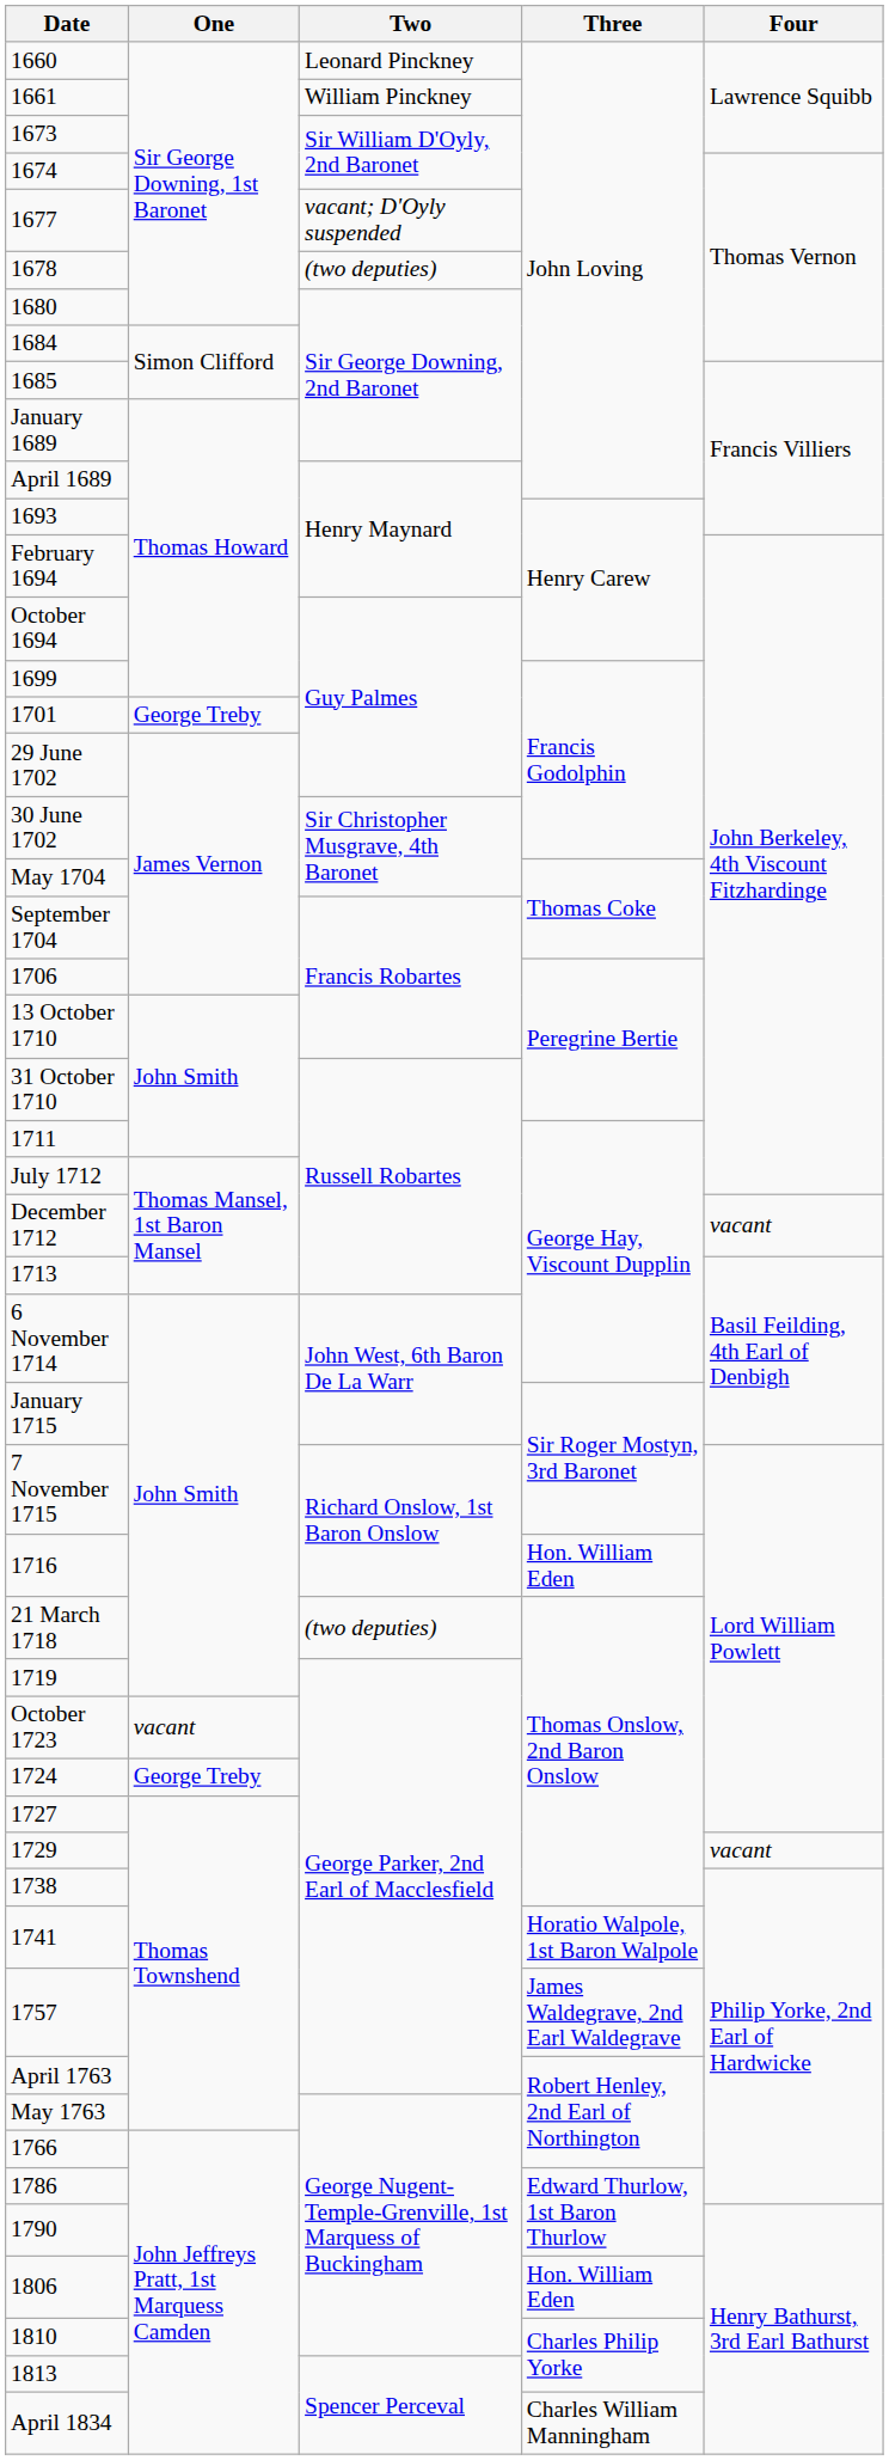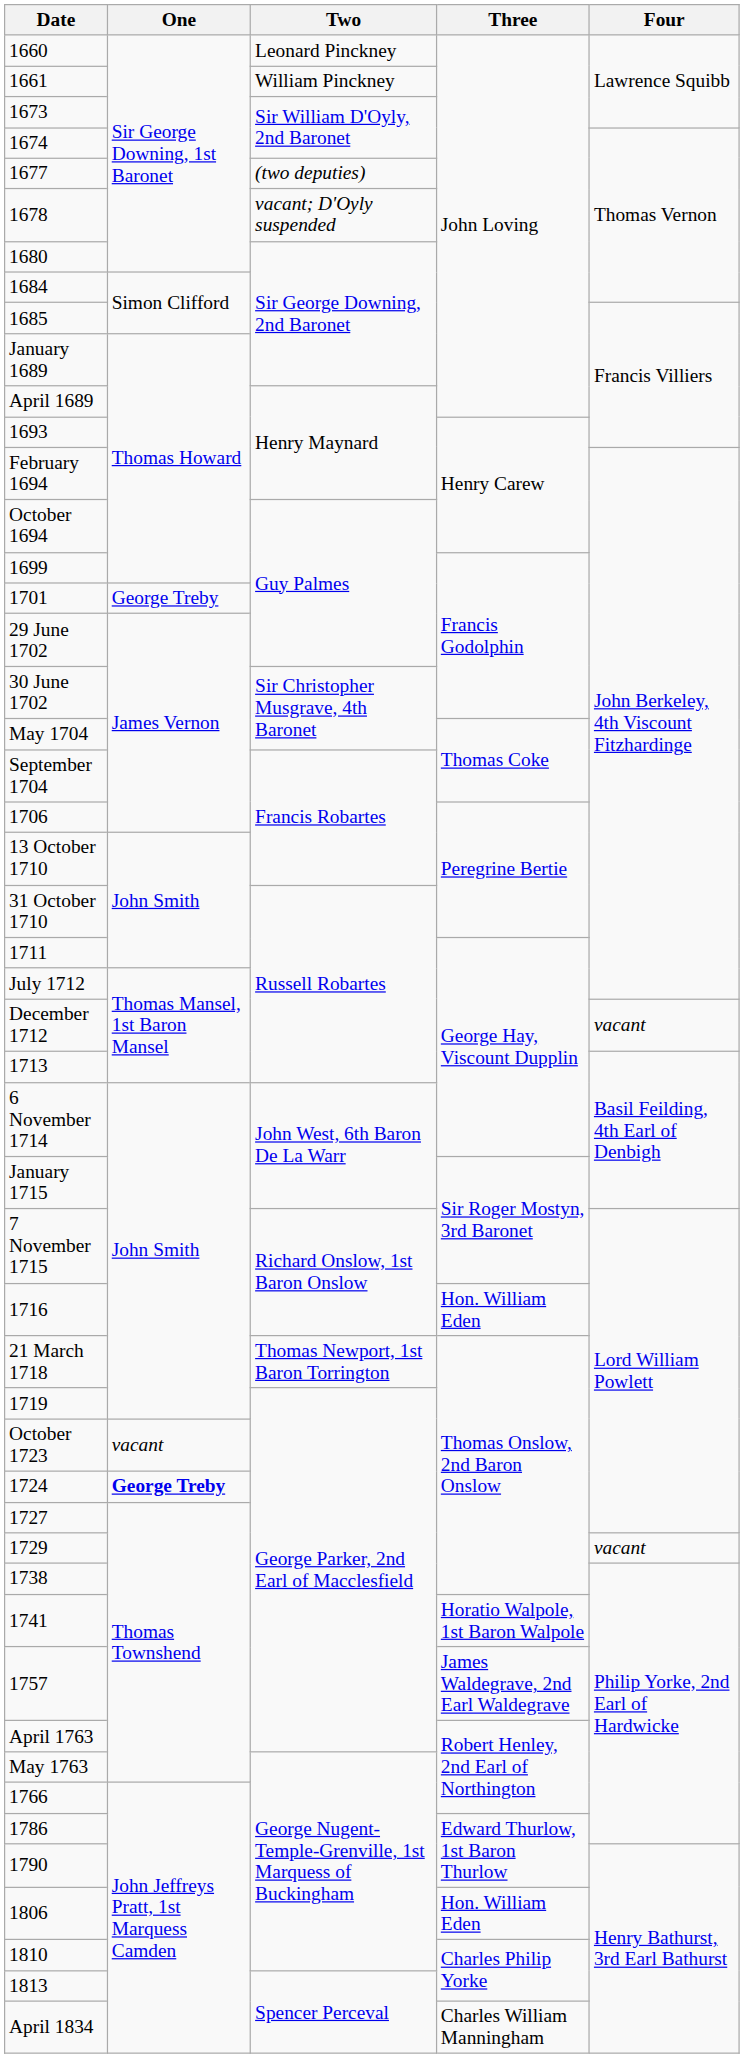1677 | Two: vacant; D'Oyly suspended -> (two deputies)
1678 | Two: (two deputies) -> vacant; D'Oyly suspended
21 March 1718 | Two: (two deputies) -> Thomas Newport, 1st Baron Torrington
1724 | One: normal -> bold
